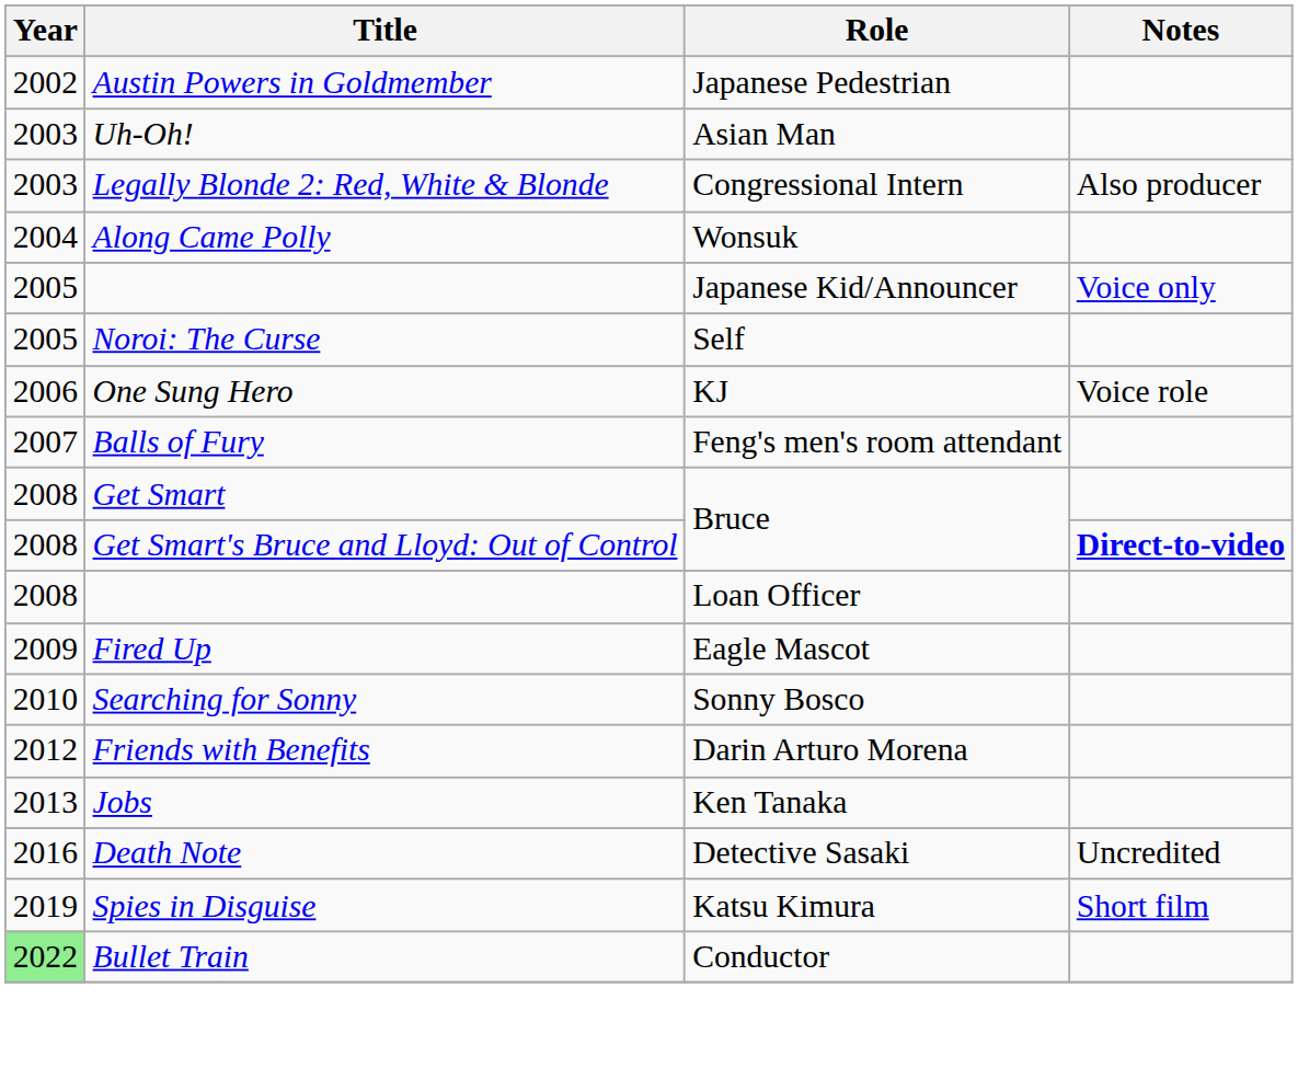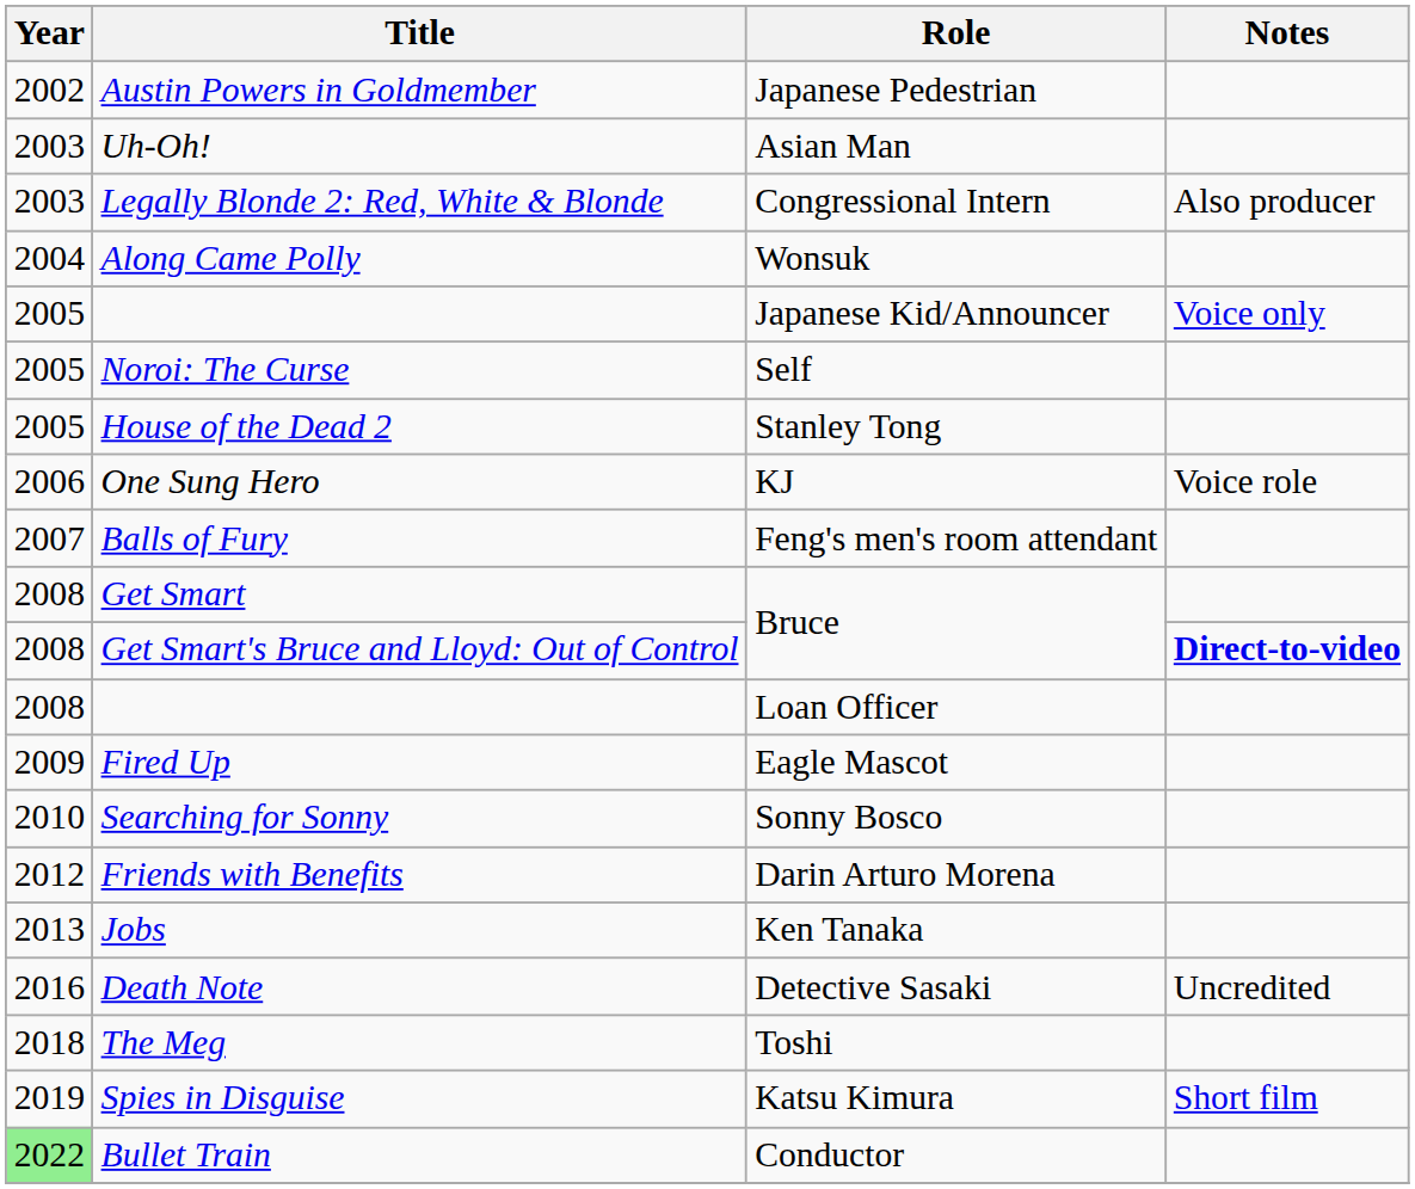+ row: 2005 | House of the Dead 2 | Stanley Tong
+ row: 2018 | The Meg | Toshi
